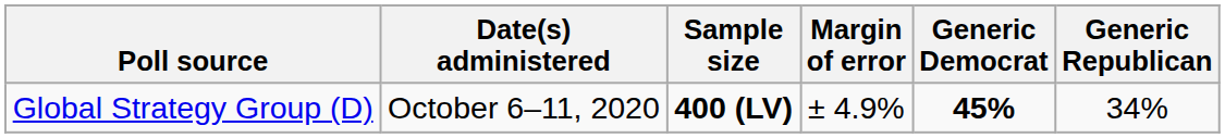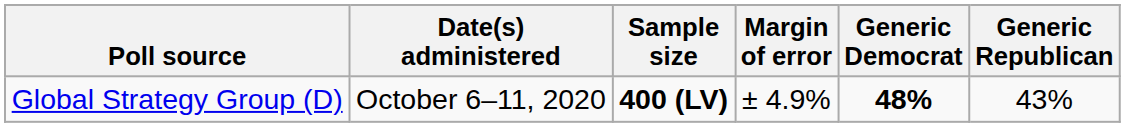Global Strategy Group (D) | Generic Democrat: 45% -> 48%
Global Strategy Group (D) | Generic Republican: 34% -> 43%
